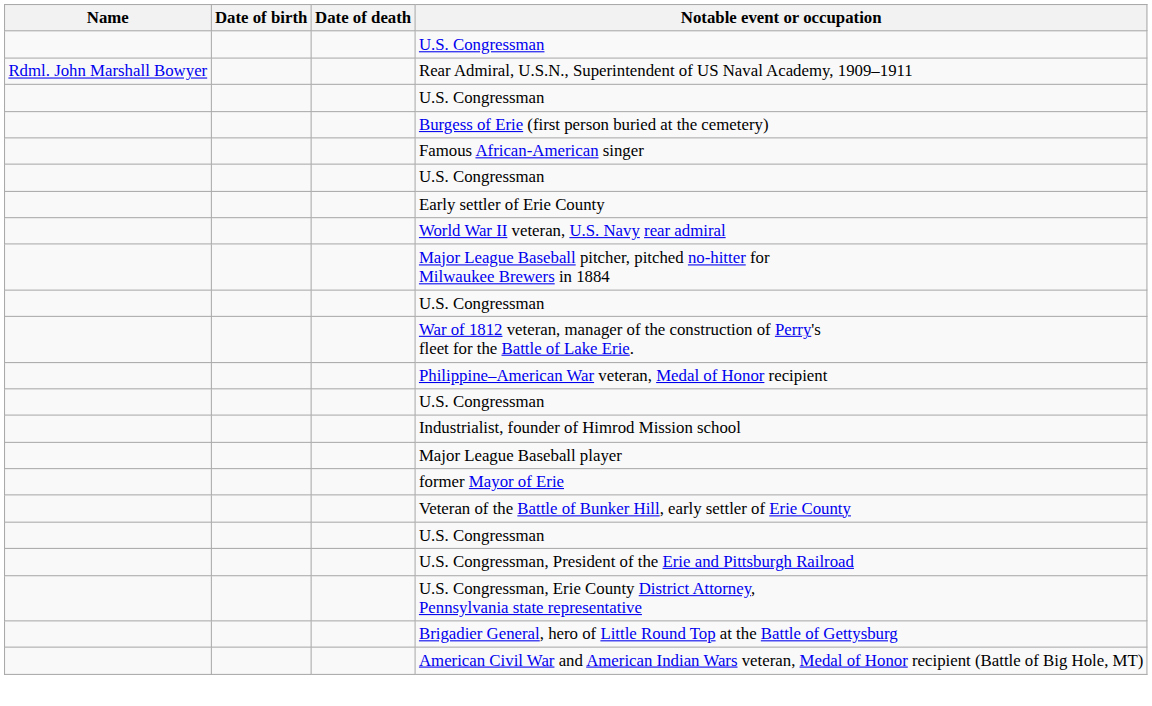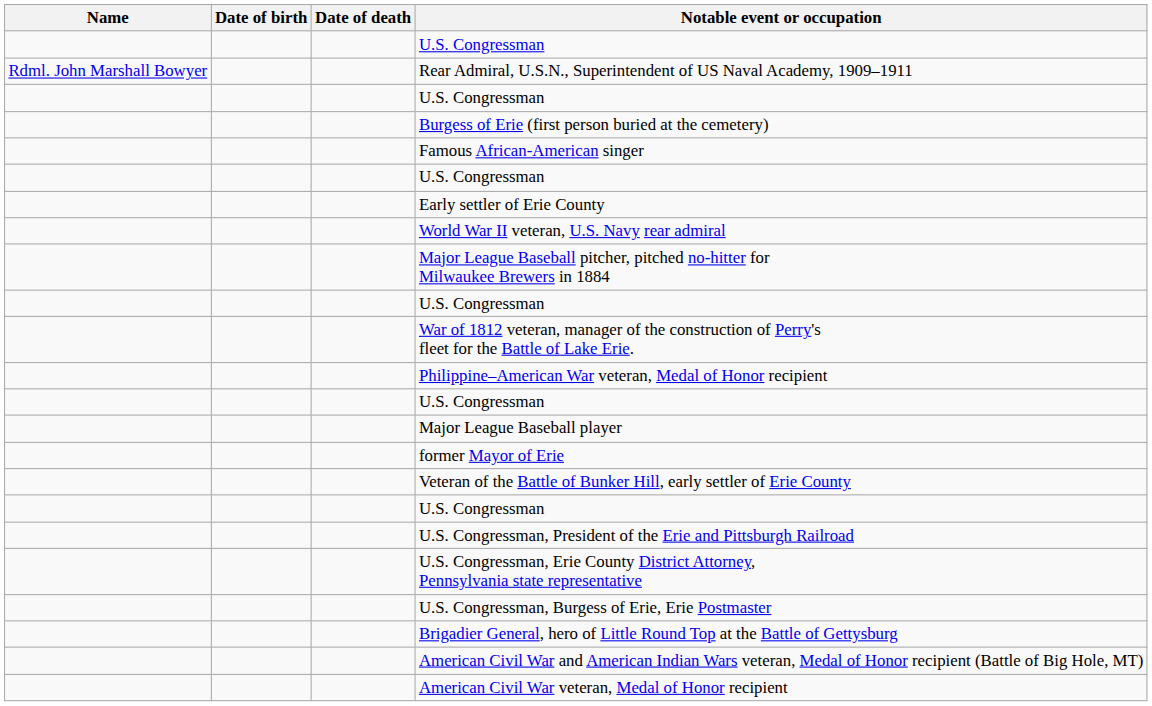- row: Industrialist, founder of Himrod Mission school
+ row: U.S. Congressman, Burgess of Erie, Erie Postmaster
+ row: American Civil War veteran, Medal of Honor recipient
